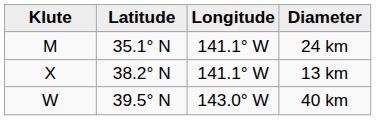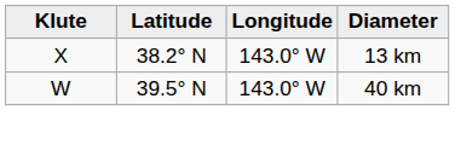- row: M | 35.1° N | 141.1° W | 24 km
13 km | Longitude: 141.1° W -> 143.0° W
